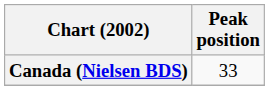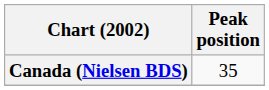Canada (Nielsen BDS) | Peak position: 33 -> 35
